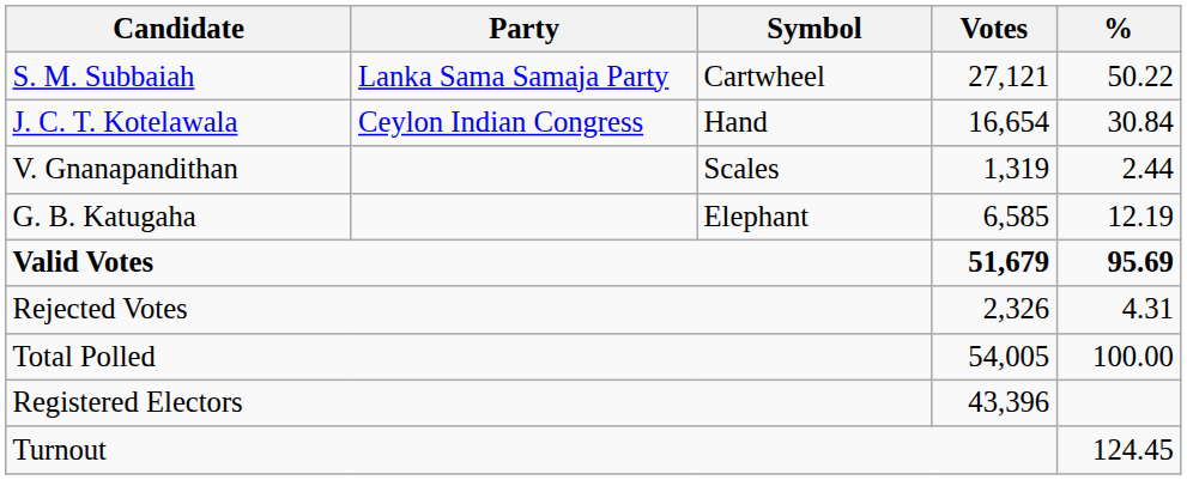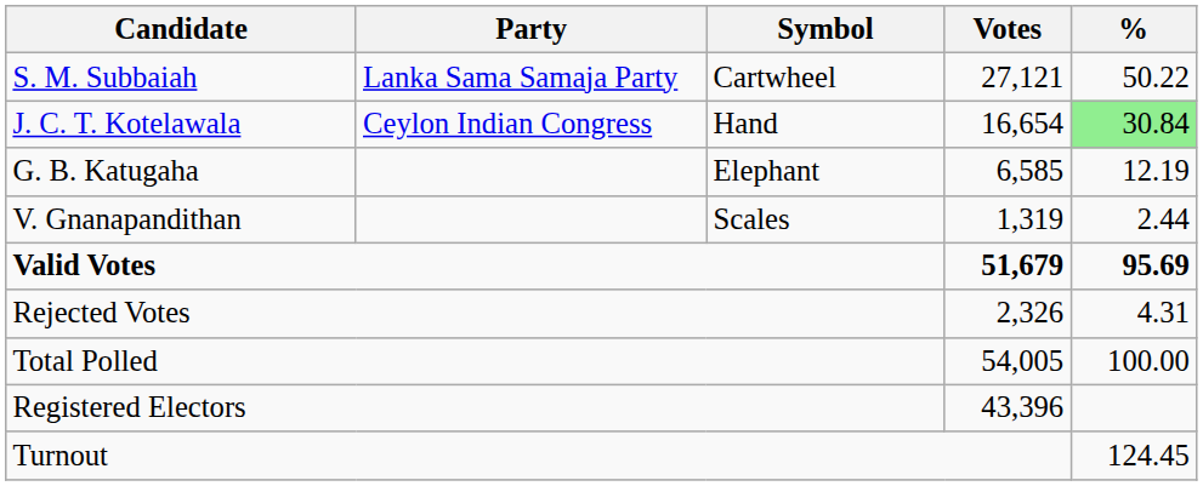J. C. T. Kotelawala | %: no background -> lightgreen background
rows swapped: G. B. Katugaha <-> V. Gnanapandithan
